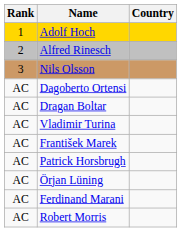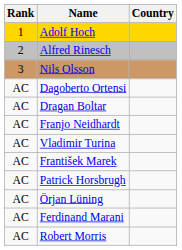+ row: AC | Franjo Neidhardt
